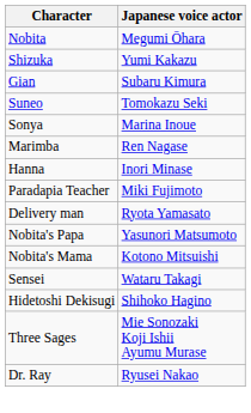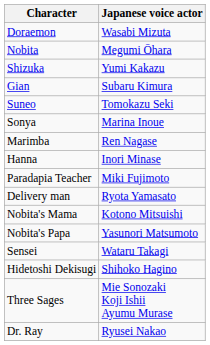+ row: Doraemon | Wasabi Mizuta
rows swapped: Nobita's Mama <-> Nobita's Papa
